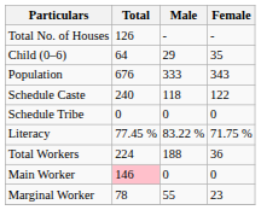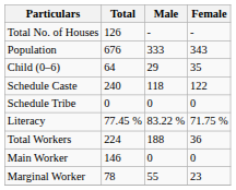rows swapped: Population <-> Child (0–6)
Main Worker | Total: pink background -> no background
